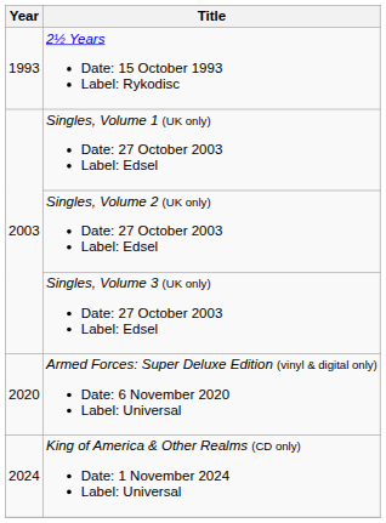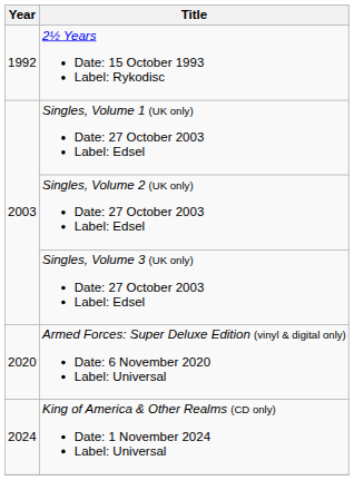2½ Years Date: 15 October 1993 Label: Rykodisc | Year: 1993 -> 1992
